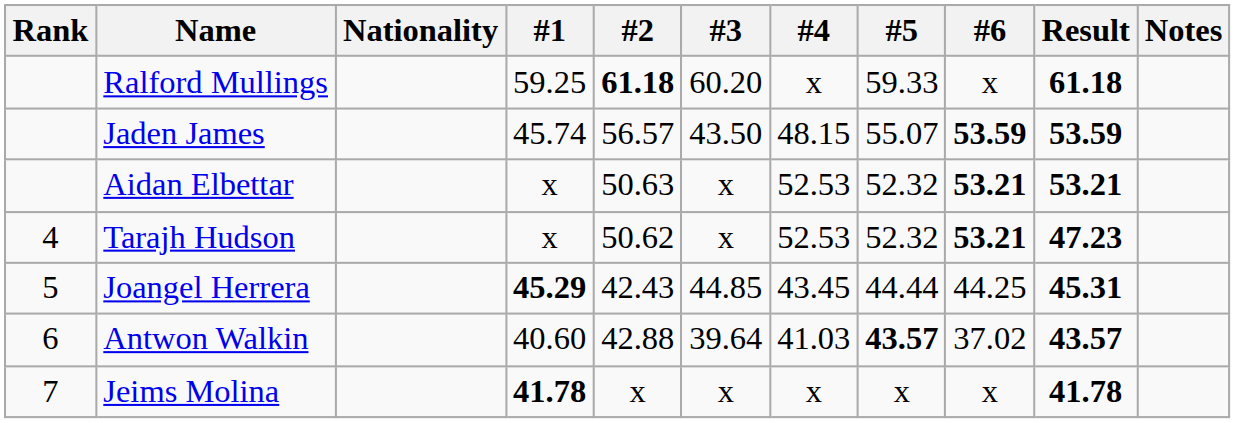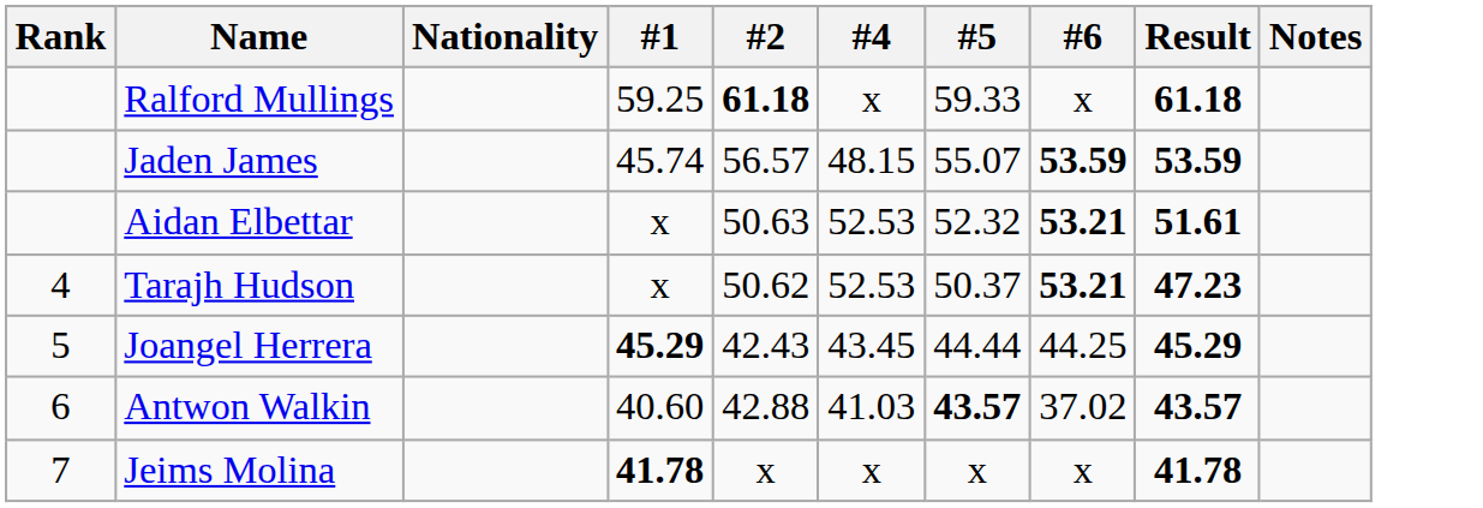- column: #3 | 60.20 | 43.50 | x | x | 44.85 | 39.64 | x
Aidan Elbettar | Result: 53.21 -> 51.61
Tarajh Hudson | #5: 52.32 -> 50.37
Joangel Herrera | Result: 45.31 -> 45.29
